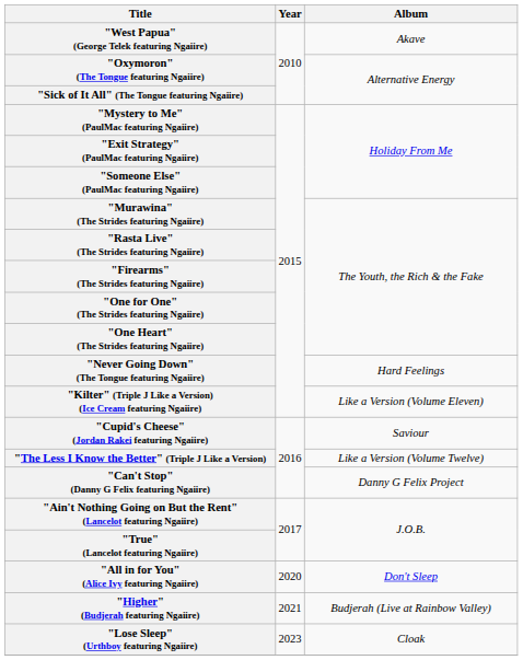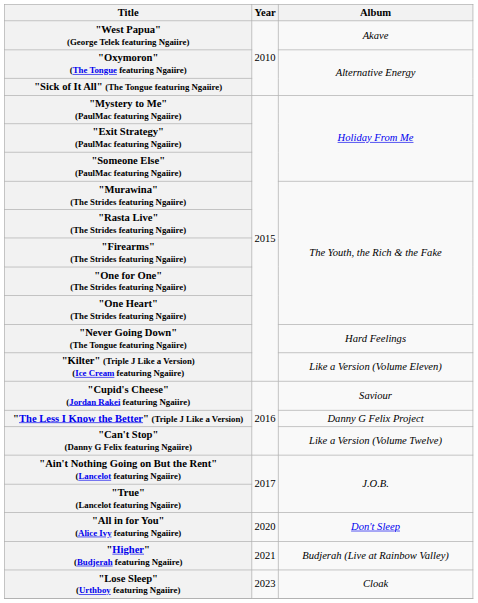"The Less I Know the Better" (Triple J Like a Version) | Album: Like a Version (Volume Twelve) -> Danny G Felix Project
"Can't Stop" (Danny G Felix featuring Ngaiire) | Album: Danny G Felix Project -> Like a Version (Volume Twelve)
